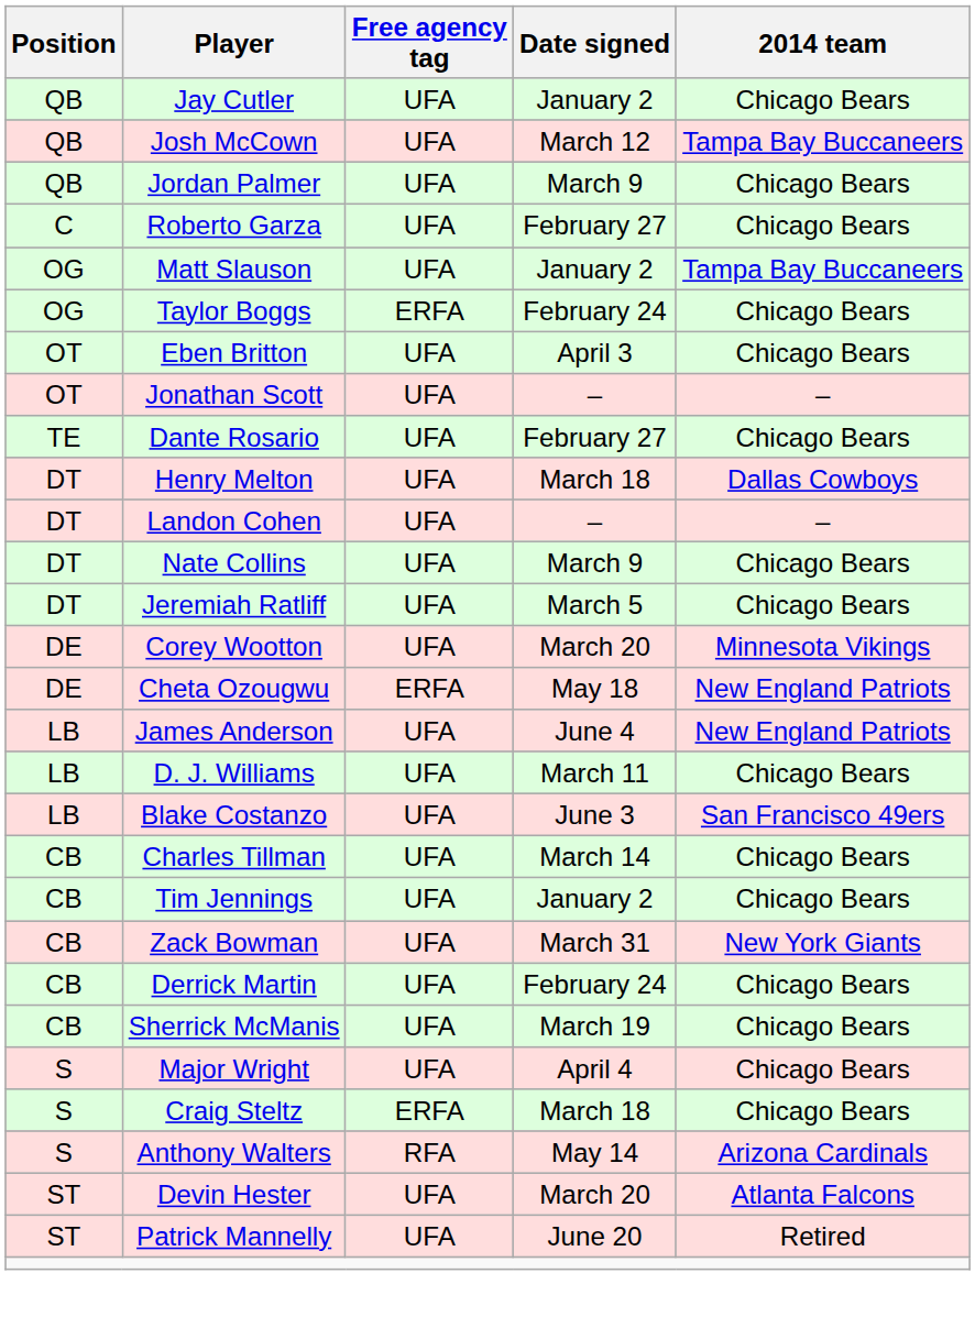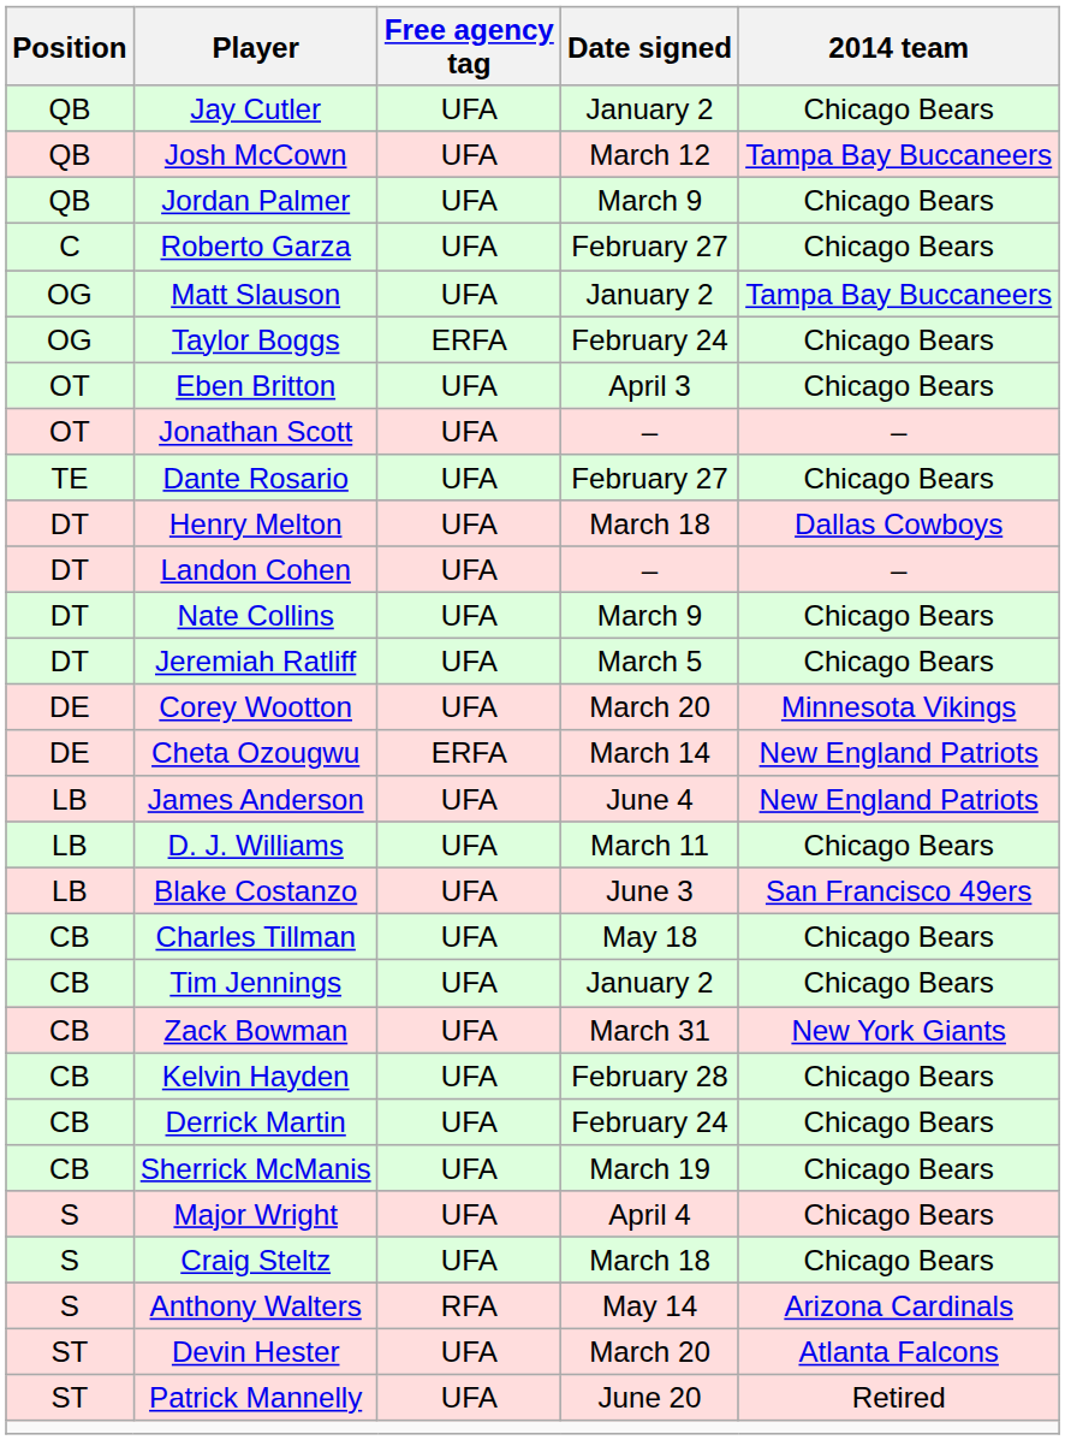Cheta Ozougwu | Date signed: May 18 -> March 14
Charles Tillman | Date signed: March 14 -> May 18
+ row: CB | Kelvin Hayden | UFA | February 28 | Chicago Bears
Craig Steltz | Free agency tag: ERFA -> UFA
